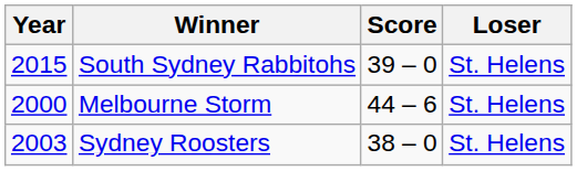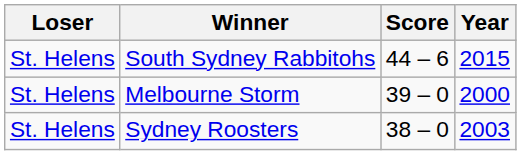columns swapped: Year <-> Loser
South Sydney Rabbitohs | Score: 39 – 0 -> 44 – 6
Melbourne Storm | Score: 44 – 6 -> 39 – 0
